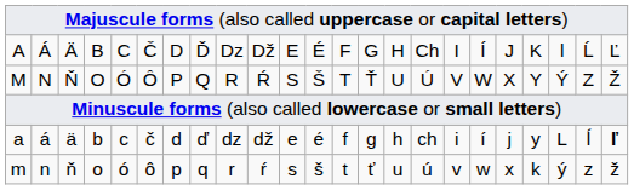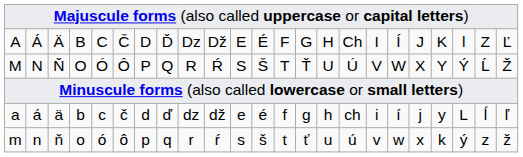A | column 22: Ĺ -> Z
M | column 22: Z -> Ĺ
a | column 23: bold -> normal
